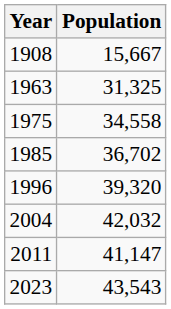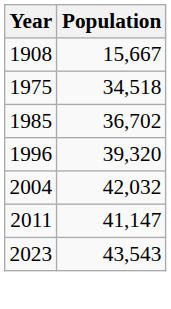- row: 1963 | 31,325
1975 | Population: 34,558 -> 34,518
